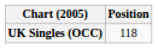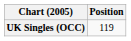UK Singles (OCC) | Position: 118 -> 119
